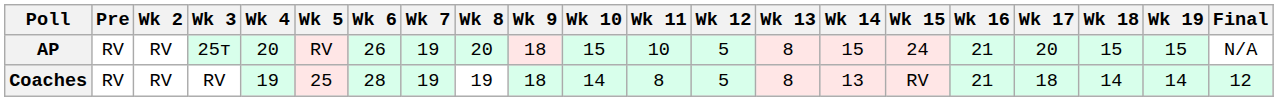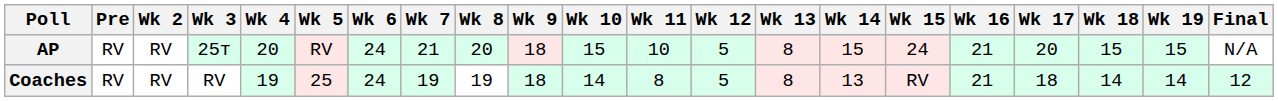AP | Wk 6: 26 -> 24
AP | Wk 7: 19 -> 21
Coaches | Wk 6: 28 -> 24
